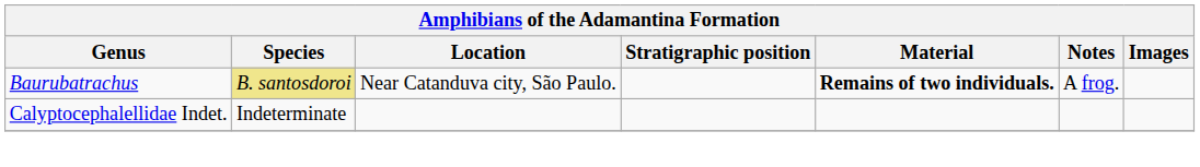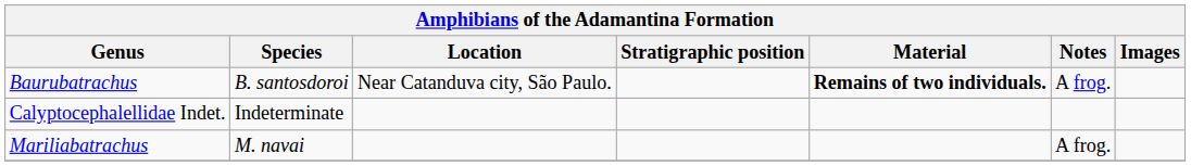Baurubatrachus | Species: khaki background -> no background
+ row: Mariliabatrachus | M. navai | A frog.
